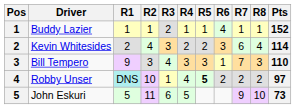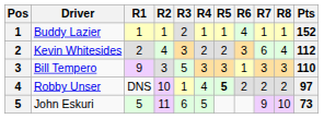Kevin Whitesides | Pts: 114 -> 112
Bill Tempero | R3: 4 -> 5
Bill Tempero | R7: 7 -> 3
Robby Unser | R1: paleturquoise background -> no background
